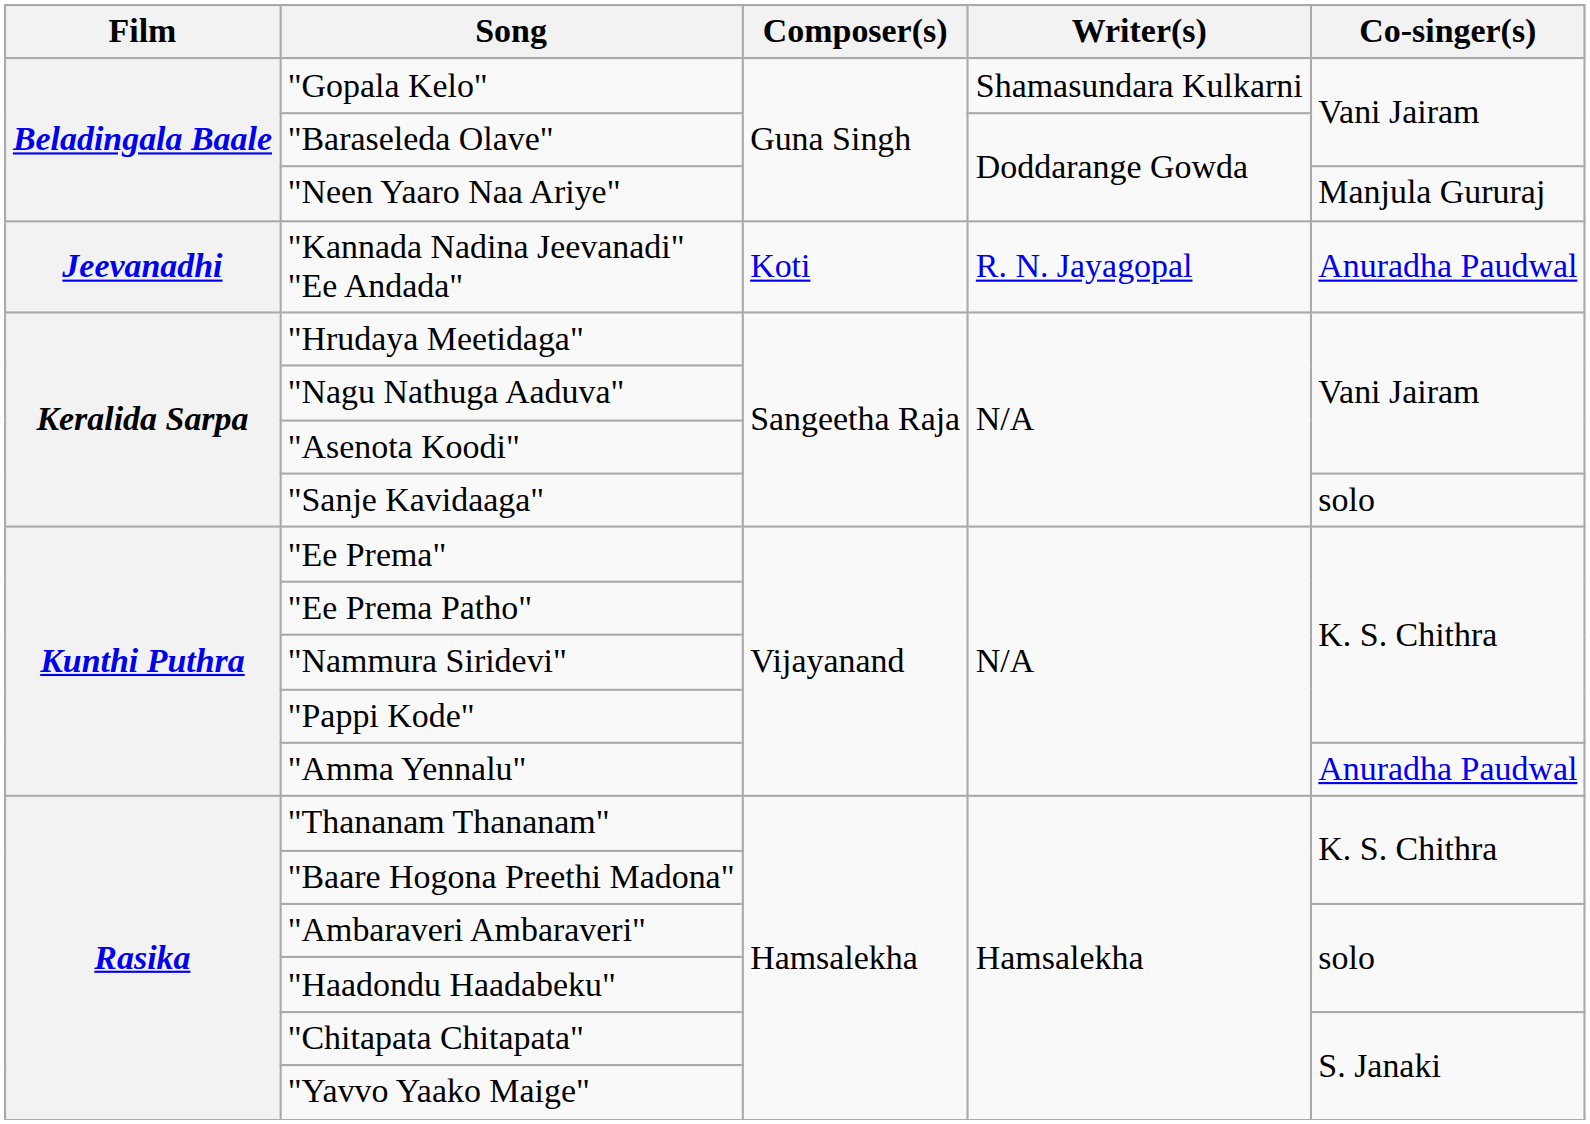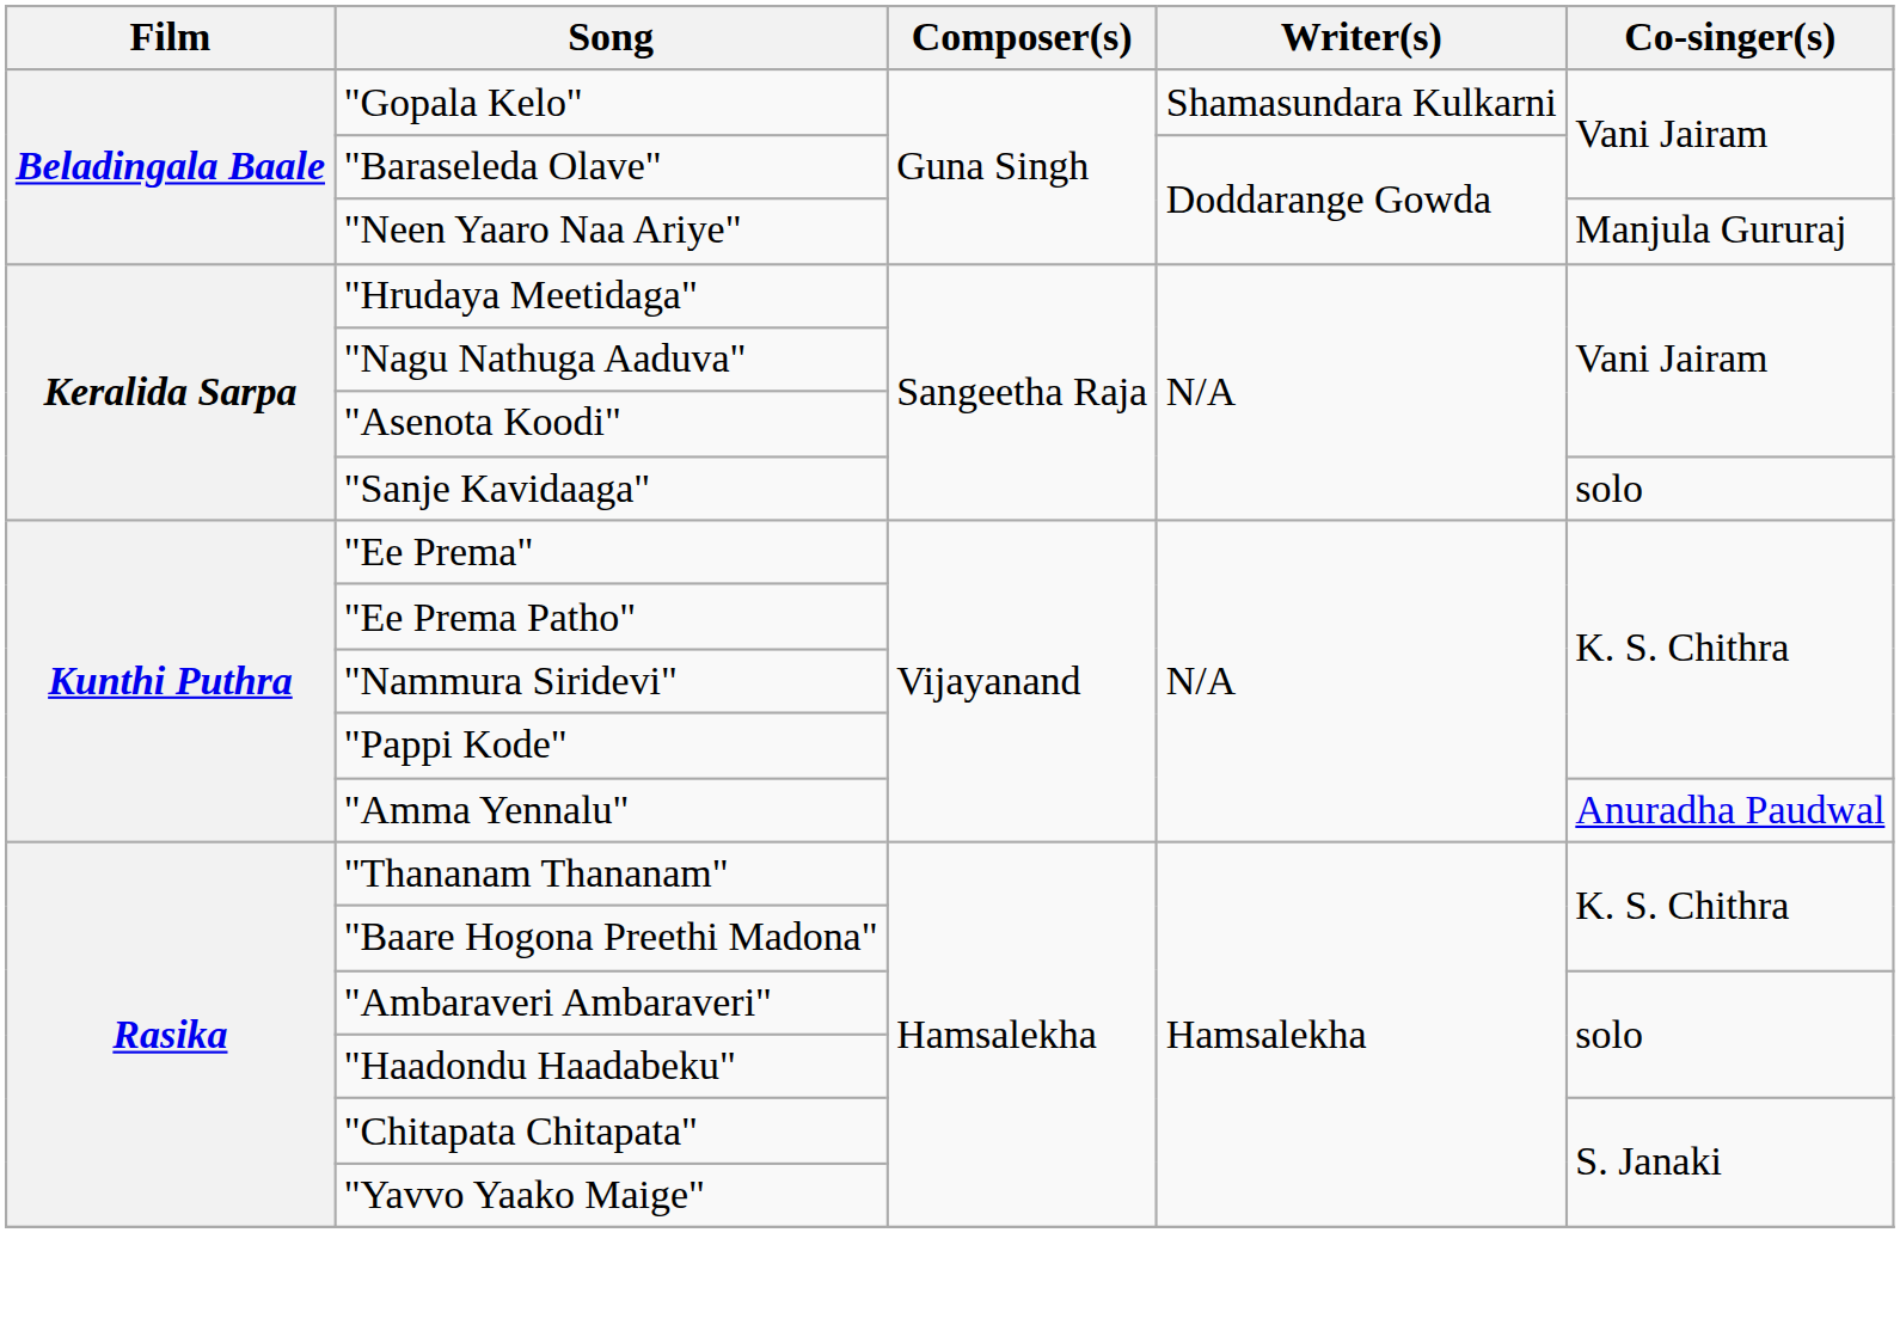- row: Jeevanadhi | "Kannada Nadina Jeevanadi" "Ee Andada" | Koti | R. N. Jayagopal | Anuradha Paudwal
